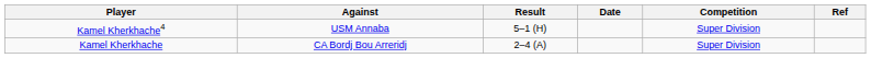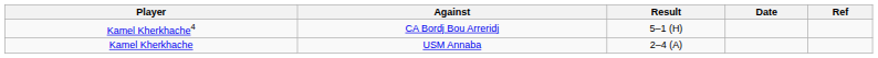- column: Competition | Super Division | Super Division
Kamel Kherkhache4 | Against: USM Annaba -> CA Bordj Bou Arreridj
Kamel Kherkhache | Against: CA Bordj Bou Arreridj -> USM Annaba
